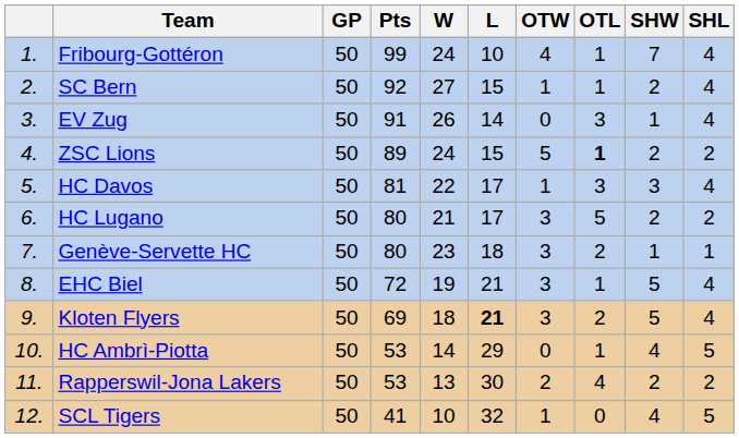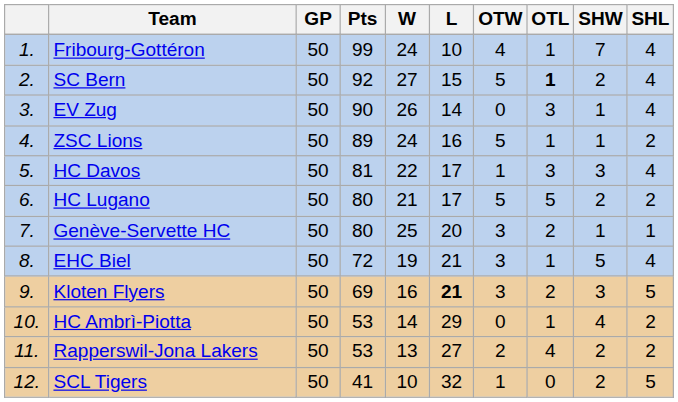SC Bern | OTW: 1 -> 5
SC Bern | OTL: normal -> bold
EV Zug | Pts: 91 -> 90
ZSC Lions | L: 15 -> 16
ZSC Lions | OTL: bold -> normal
ZSC Lions | SHW: 2 -> 1
HC Lugano | OTW: 3 -> 5
Genève-Servette HC | W: 23 -> 25
Genève-Servette HC | L: 18 -> 20
Kloten Flyers | W: 18 -> 16
Kloten Flyers | SHW: 5 -> 3
Kloten Flyers | SHL: 4 -> 5
HC Ambrì-Piotta | SHL: 5 -> 2
Rapperswil-Jona Lakers | L: 30 -> 27
SCL Tigers | SHW: 4 -> 2
